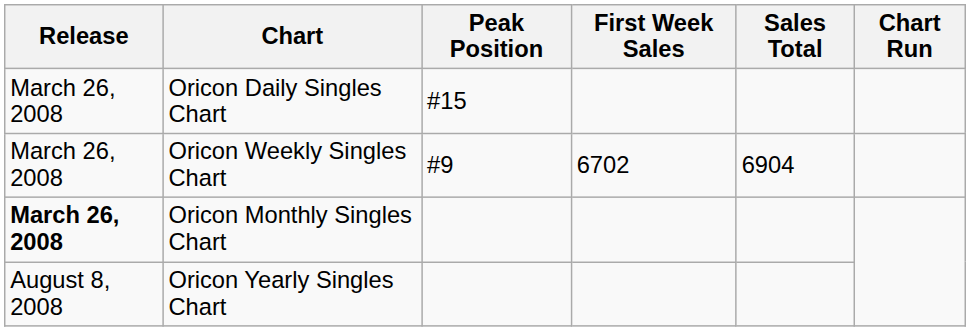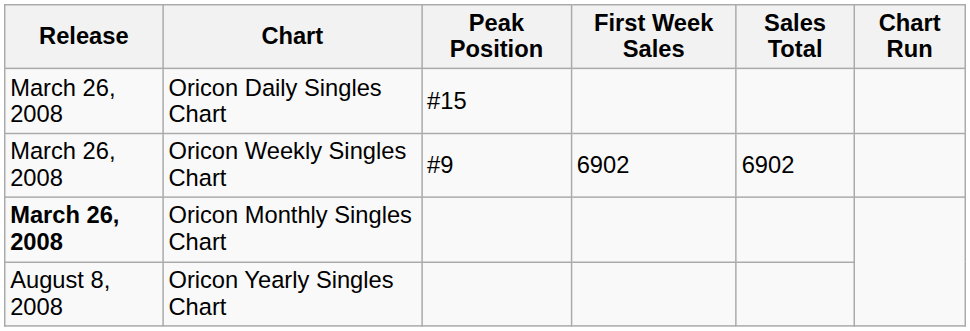Oricon Weekly Singles Chart | First Week Sales: 6702 -> 6902
Oricon Weekly Singles Chart | Sales Total: 6904 -> 6902
